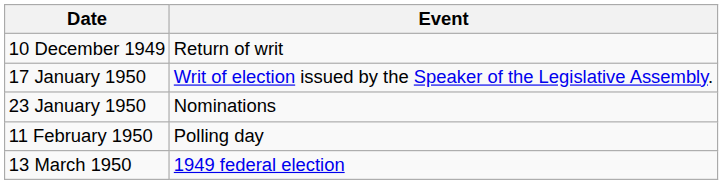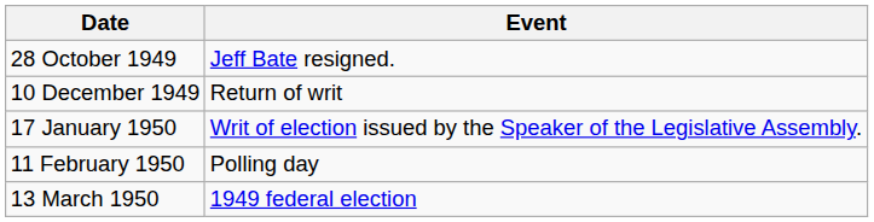+ row: 28 October 1949 | Jeff Bate resigned.
- row: 23 January 1950 | Nominations
